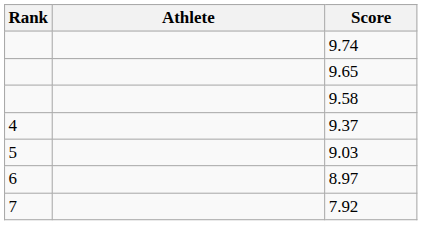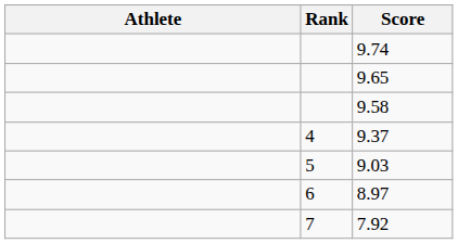columns swapped: Rank <-> Athlete
